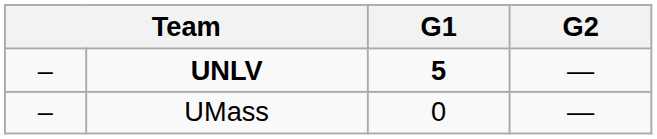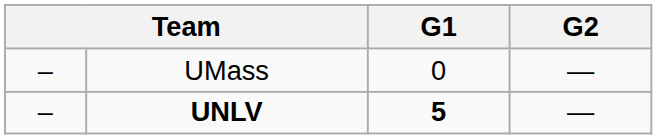rows swapped: UNLV <-> UMass
